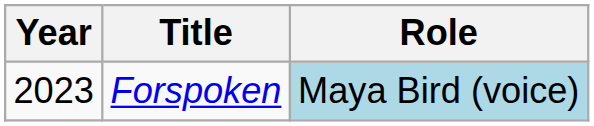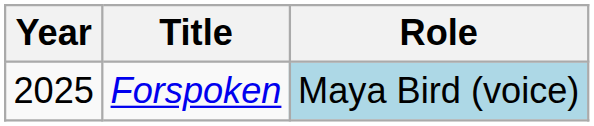Forspoken | Year: 2023 -> 2025
